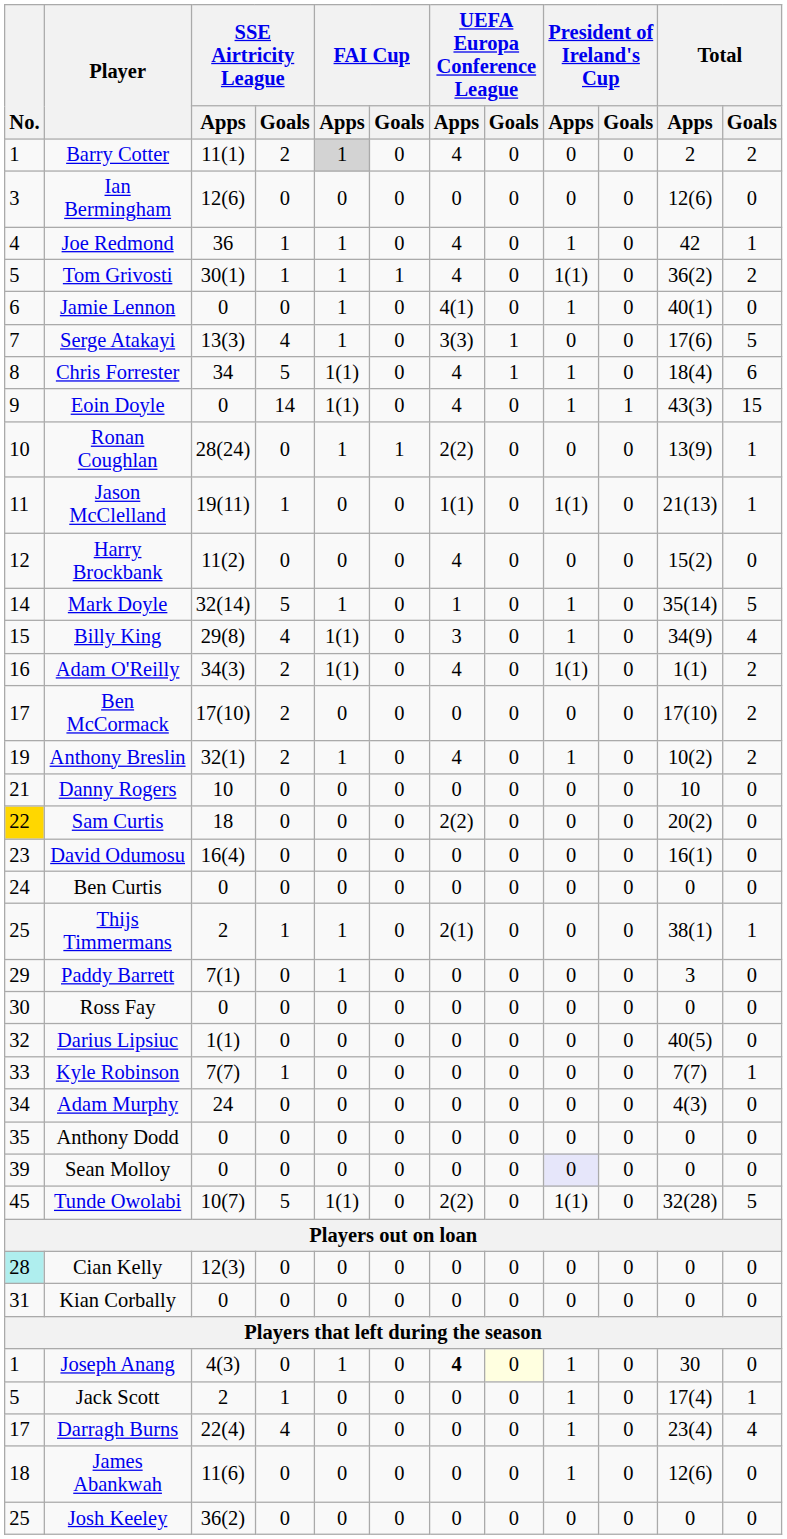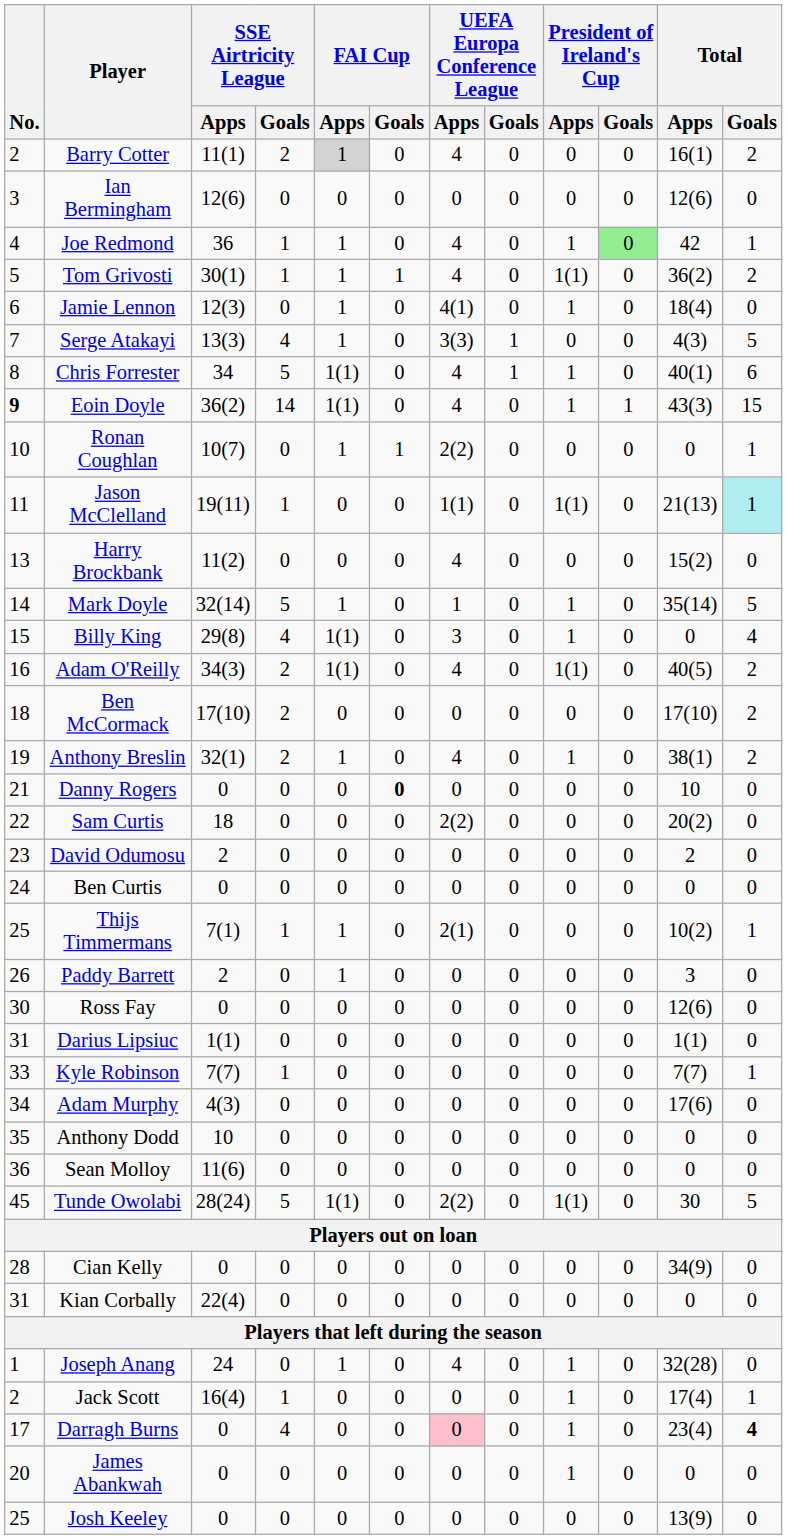Barry Cotter | No.: 1 -> 2
Barry Cotter | Total / Apps: 2 -> 16(1)
Joe Redmond | President of Ireland's Cup / Goals: no background -> lightgreen background
Jamie Lennon | SSE Airtricity League / Apps: 0 -> 12(3)
Jamie Lennon | Total / Apps: 40(1) -> 18(4)
Serge Atakayi | Total / Apps: 17(6) -> 4(3)
Chris Forrester | Total / Apps: 18(4) -> 40(1)
Eoin Doyle | No.: normal -> bold
Eoin Doyle | SSE Airtricity League / Apps: 0 -> 36(2)
Ronan Coughlan | SSE Airtricity League / Apps: 28(24) -> 10(7)
Ronan Coughlan | Total / Apps: 13(9) -> 0
Jason McClelland | Total / Goals: no background -> paleturquoise background
Harry Brockbank | No.: 12 -> 13
Billy King | Total / Apps: 34(9) -> 0
Adam O'Reilly | Total / Apps: 1(1) -> 40(5)
Ben McCormack | No.: 17 -> 18
Anthony Breslin | Total / Apps: 10(2) -> 38(1)
Danny Rogers | SSE Airtricity League / Apps: 10 -> 0
Danny Rogers | FAI Cup / Goals: normal -> bold
Sam Curtis | No.: gold background -> no background
David Odumosu | SSE Airtricity League / Apps: 16(4) -> 2
David Odumosu | Total / Apps: 16(1) -> 2
Thijs Timmermans | SSE Airtricity League / Apps: 2 -> 7(1)
Thijs Timmermans | Total / Apps: 38(1) -> 10(2)
Paddy Barrett | No.: 29 -> 26
Paddy Barrett | SSE Airtricity League / Apps: 7(1) -> 2
Ross Fay | Total / Apps: 0 -> 12(6)
Darius Lipsiuc | No.: 32 -> 31
Darius Lipsiuc | Total / Apps: 40(5) -> 1(1)
Adam Murphy | SSE Airtricity League / Apps: 24 -> 4(3)
Adam Murphy | Total / Apps: 4(3) -> 17(6)
Anthony Dodd | SSE Airtricity League / Apps: 0 -> 10
Sean Molloy | No.: 39 -> 36
Sean Molloy | SSE Airtricity League / Apps: 0 -> 11(6)
Sean Molloy | President of Ireland's Cup / Apps: lavender background -> no background
Tunde Owolabi | SSE Airtricity League / Apps: 10(7) -> 28(24)
Tunde Owolabi | Total / Apps: 32(28) -> 30
Cian Kelly | No.: paleturquoise background -> no background
Cian Kelly | SSE Airtricity League / Apps: 12(3) -> 0
Cian Kelly | Total / Apps: 0 -> 34(9)
Kian Corbally | SSE Airtricity League / Apps: 0 -> 22(4)
Joseph Anang | SSE Airtricity League / Apps: 4(3) -> 24
Joseph Anang | UEFA Europa Conference League / Apps: bold -> normal
Joseph Anang | UEFA Europa Conference League / Goals: lightyellow background -> no background
Joseph Anang | Total / Apps: 30 -> 32(28)
Jack Scott | No.: 5 -> 2
Jack Scott | SSE Airtricity League / Apps: 2 -> 16(4)
Darragh Burns | SSE Airtricity League / Apps: 22(4) -> 0
Darragh Burns | UEFA Europa Conference League / Apps: no background -> pink background
Darragh Burns | Total / Goals: normal -> bold
James Abankwah | No.: 18 -> 20
James Abankwah | SSE Airtricity League / Apps: 11(6) -> 0
James Abankwah | Total / Apps: 12(6) -> 0
Josh Keeley | SSE Airtricity League / Apps: 36(2) -> 0
Josh Keeley | Total / Apps: 0 -> 13(9)
